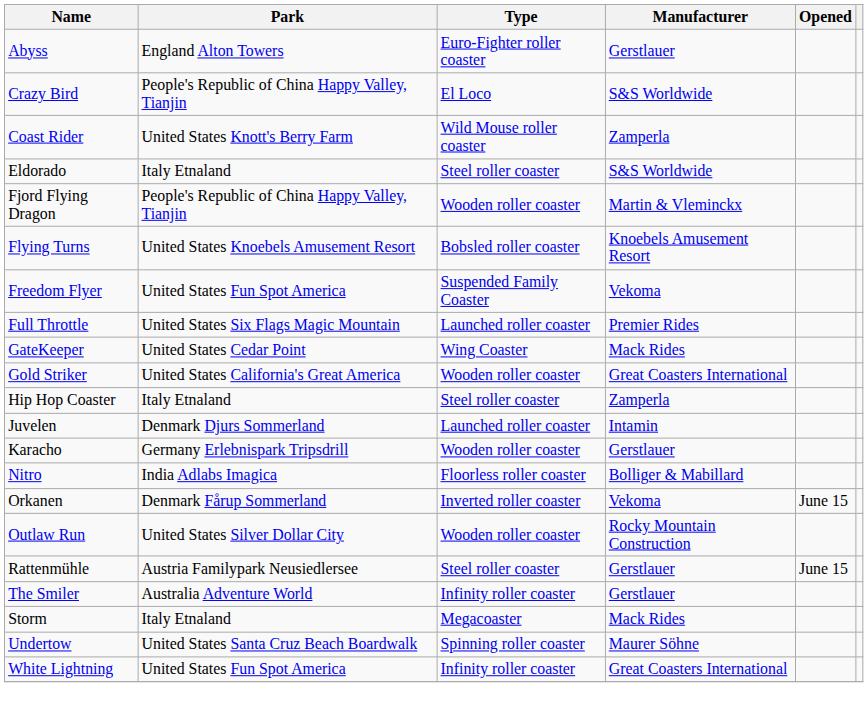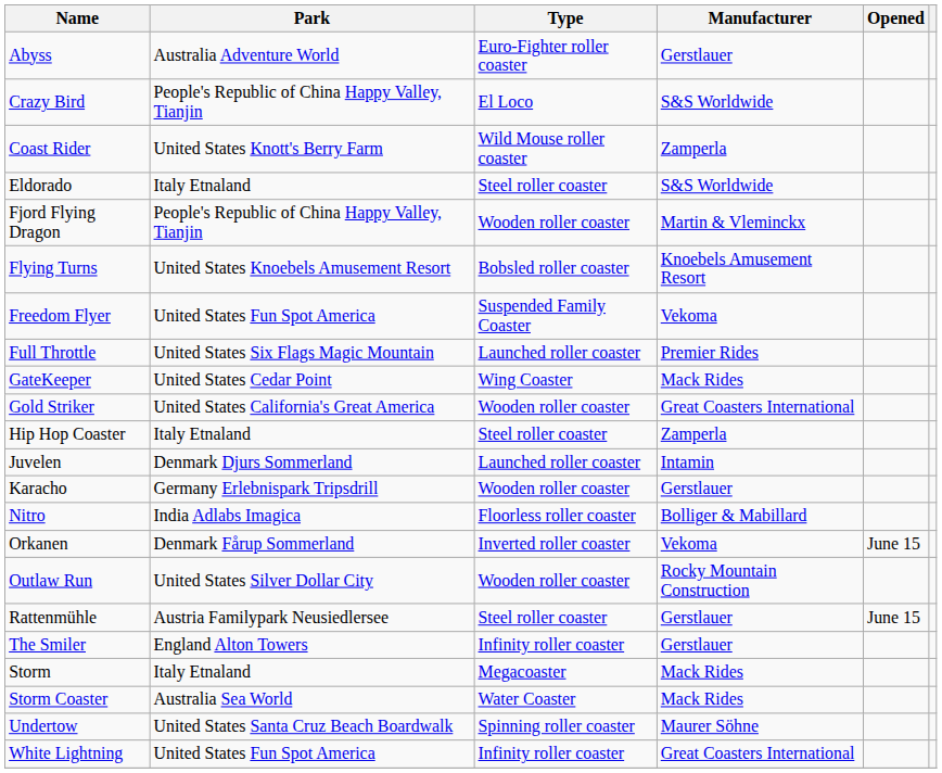Abyss | Park: England Alton Towers -> Australia Adventure World
The Smiler | Park: Australia Adventure World -> England Alton Towers
+ row: Storm Coaster | Australia Sea World | Water Coaster | Mack Rides
